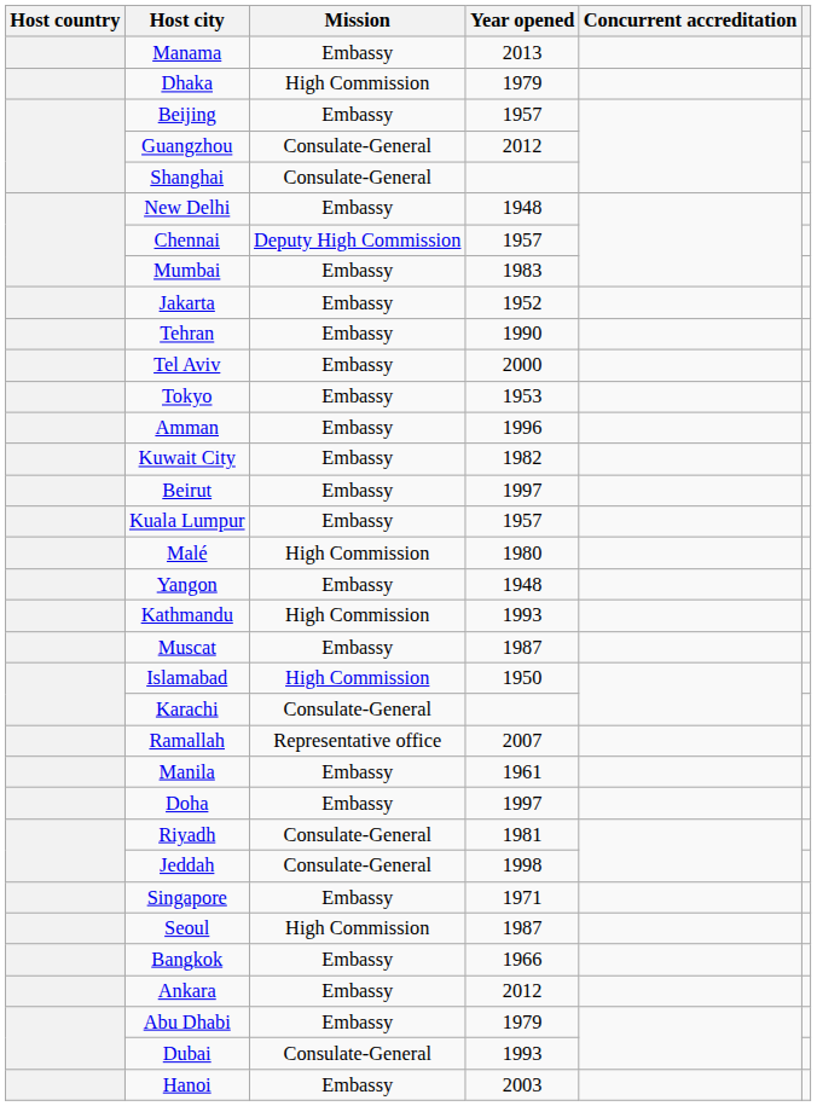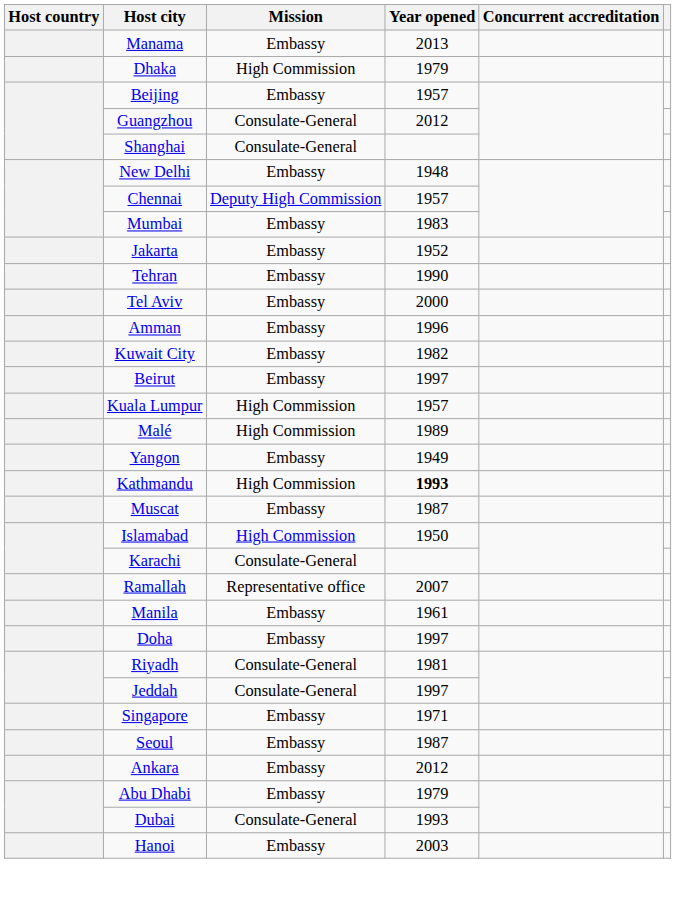- row: Tokyo | Embassy | 1953
Kuala Lumpur | Mission: Embassy -> High Commission
Malé | Year opened: 1980 -> 1989
Yangon | Year opened: 1948 -> 1949
Kathmandu | Year opened: normal -> bold
Jeddah | Year opened: 1998 -> 1997
Seoul | Mission: High Commission -> Embassy
- row: Bangkok | Embassy | 1966
